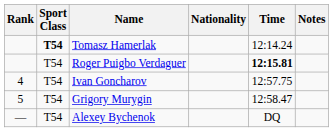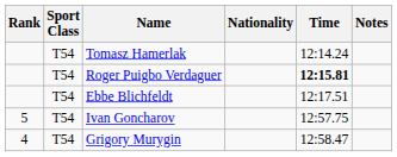Tomasz Hamerlak | Sport Class: bold -> normal
+ row: T54 | Ebbe Blichfeldt | 12:17.51
Ivan Goncharov | Rank: 4 -> 5
Grigory Murygin | Rank: 5 -> 4
- row: — | T54 | Alexey Bychenok | DQ
